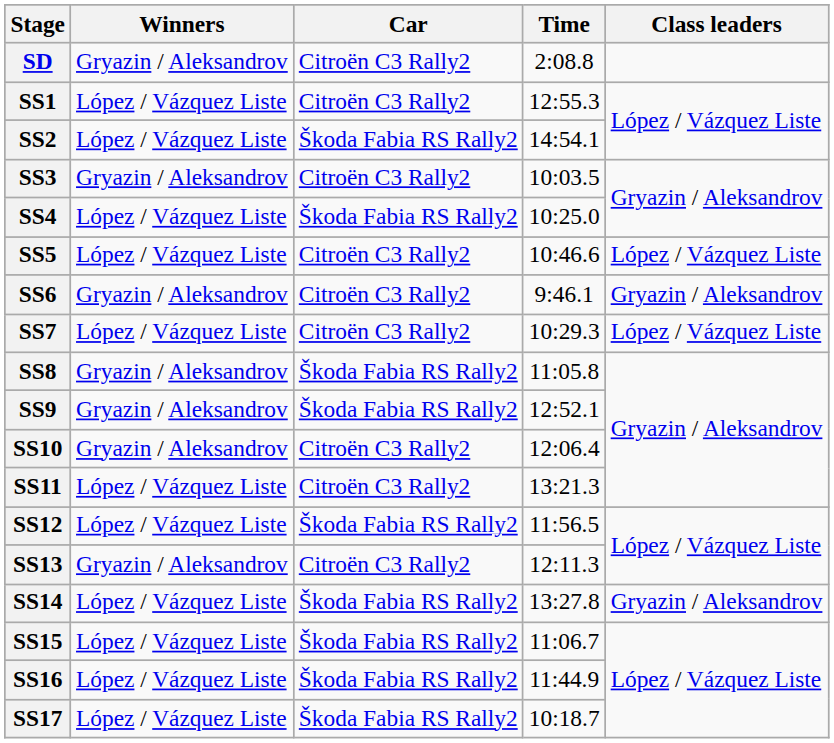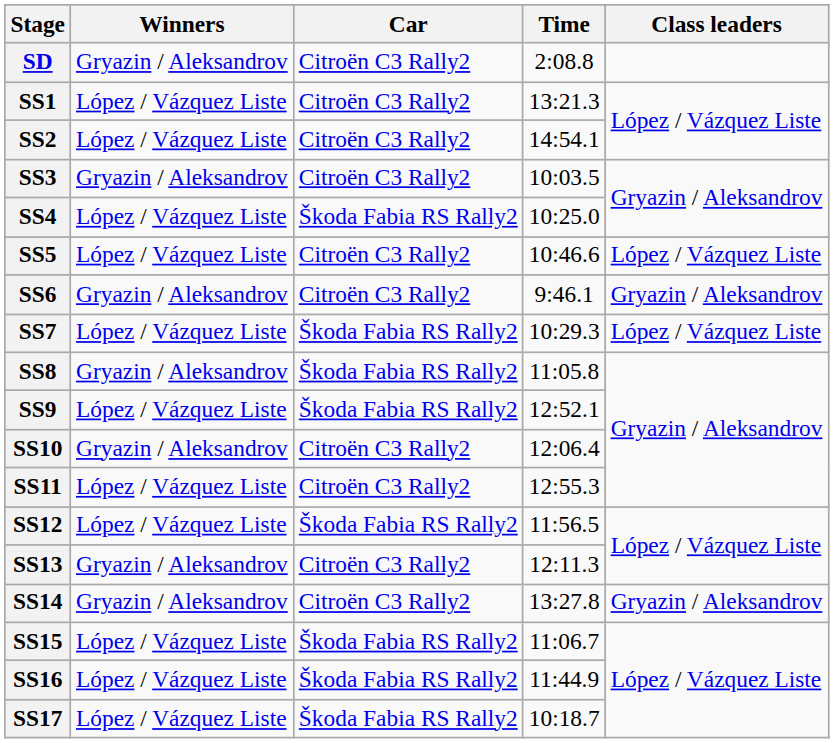SS1 | Time: 12:55.3 -> 13:21.3
SS2 | Car: Škoda Fabia RS Rally2 -> Citroën C3 Rally2
SS7 | Car: Citroën C3 Rally2 -> Škoda Fabia RS Rally2
SS9 | Winners: Gryazin / Aleksandrov -> López / Vázquez Liste
SS11 | Time: 13:21.3 -> 12:55.3
SS14 | Winners: López / Vázquez Liste -> Gryazin / Aleksandrov
SS14 | Car: Škoda Fabia RS Rally2 -> Citroën C3 Rally2
